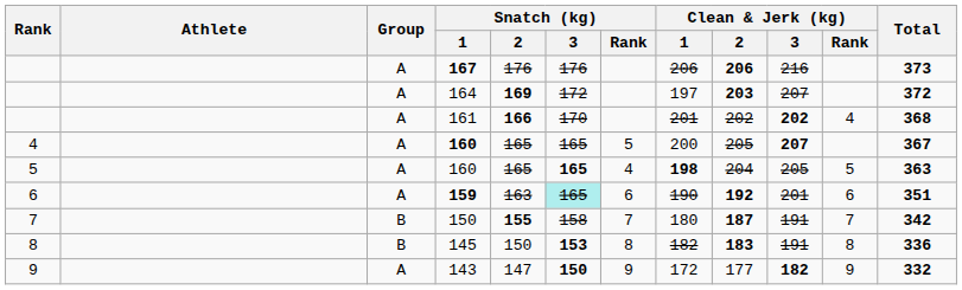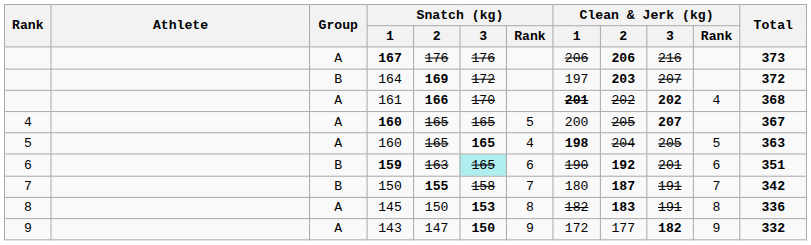164 | Group: A -> B
161 | Clean & Jerk (kg) / 1: normal -> bold
159 | Group: A -> B
145 | Group: B -> A
